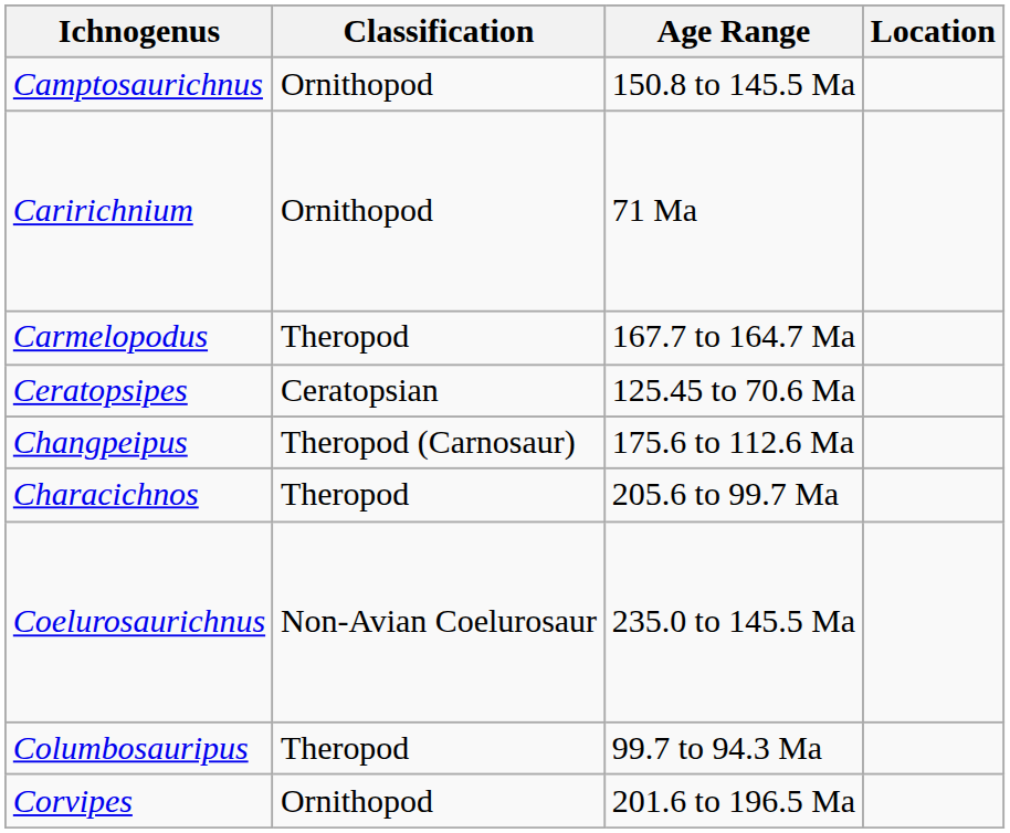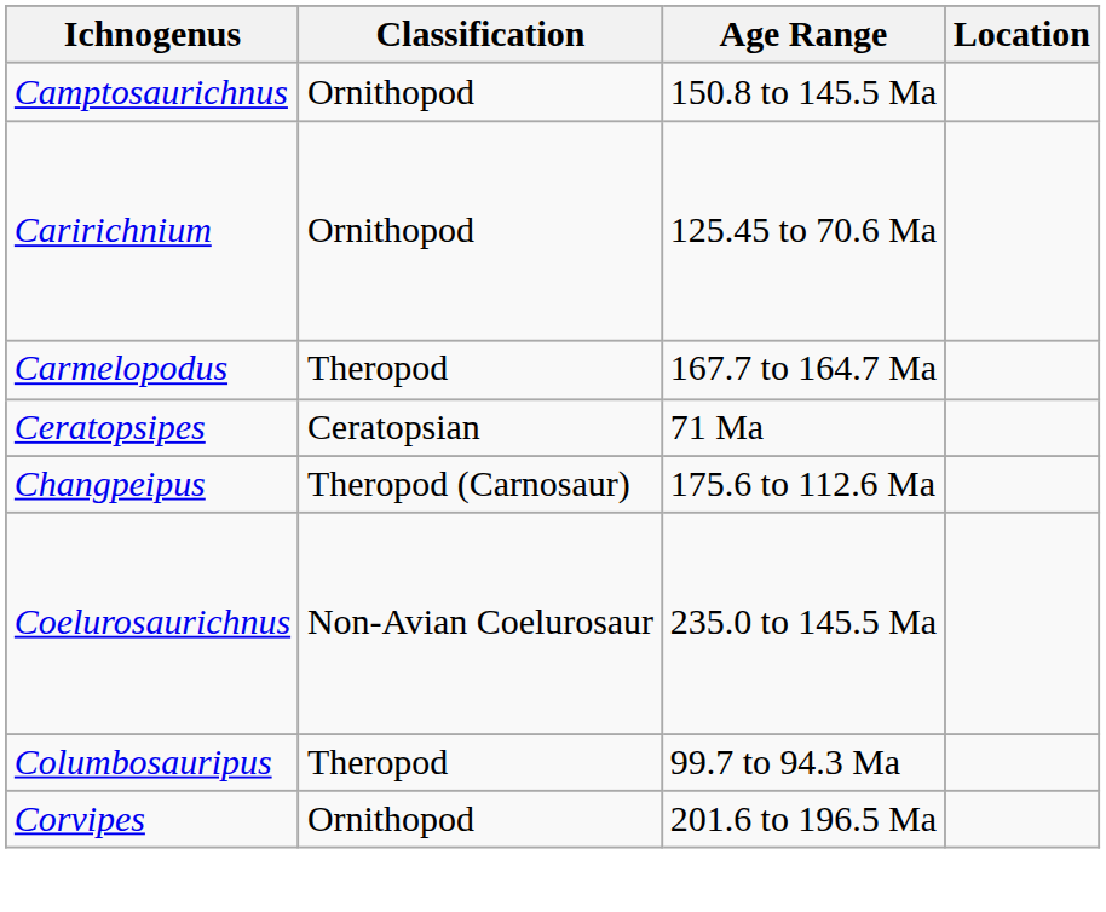Caririchnium | Age Range: 71 Ma -> 125.45 to 70.6 Ma
Ceratopsipes | Age Range: 125.45 to 70.6 Ma -> 71 Ma
- row: Characichnos | Theropod | 205.6 to 99.7 Ma
